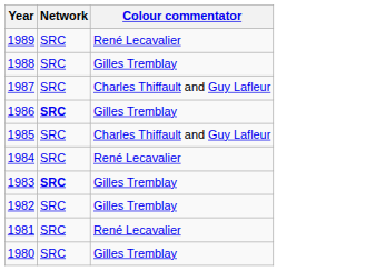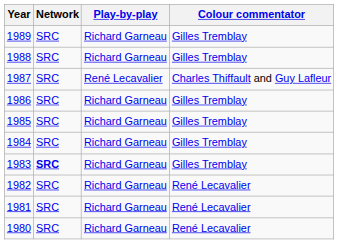+ column: Play-by-play | Richard Garneau | Richard Garneau | René Lecavalier | Richard Garneau | Richard Garneau | Richard Garneau | Richard Garneau | Richard Garneau | Richard Garneau | Richard Garneau
1989 | Colour commentator: René Lecavalier -> Gilles Tremblay
1986 | Network: bold -> normal
1985 | Colour commentator: Charles Thiffault and Guy Lafleur -> Gilles Tremblay
1984 | Colour commentator: René Lecavalier -> Gilles Tremblay
1982 | Colour commentator: Gilles Tremblay -> René Lecavalier
1980 | Colour commentator: Gilles Tremblay -> René Lecavalier
